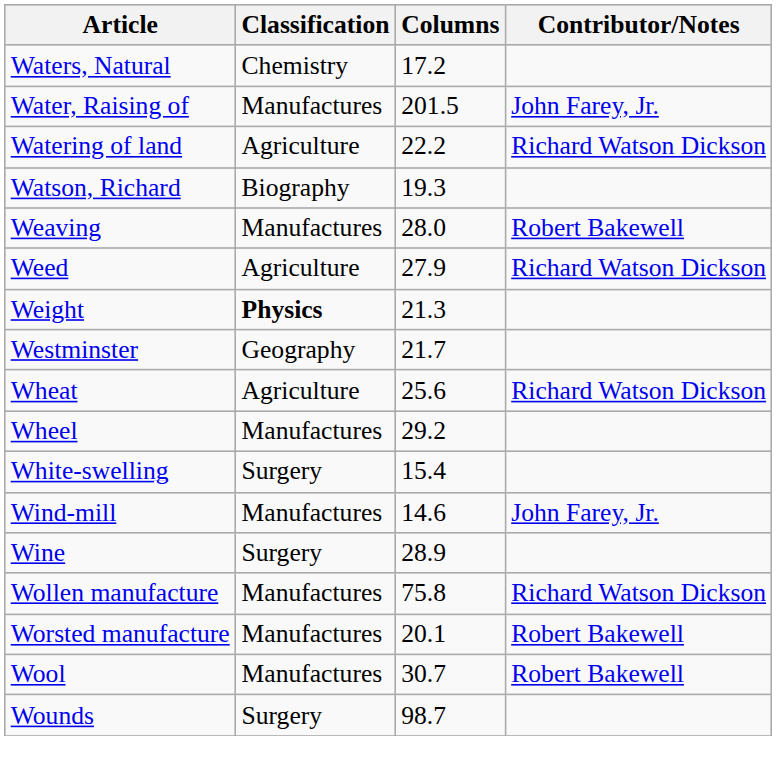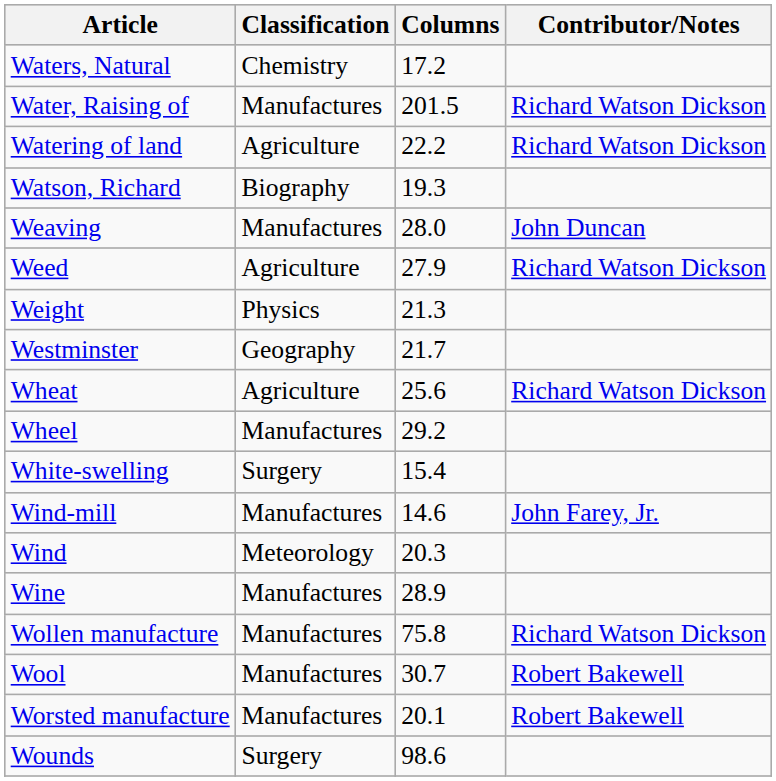Water, Raising of | Contributor/Notes: John Farey, Jr. -> Richard Watson Dickson
Weaving | Contributor/Notes: Robert Bakewell -> John Duncan
Weight | Classification: bold -> normal
+ row: Wind | Meteorology | 20.3
Wine | Classification: Surgery -> Manufactures
rows swapped: Wool <-> Worsted manufacture
Wounds | Columns: 98.7 -> 98.6
